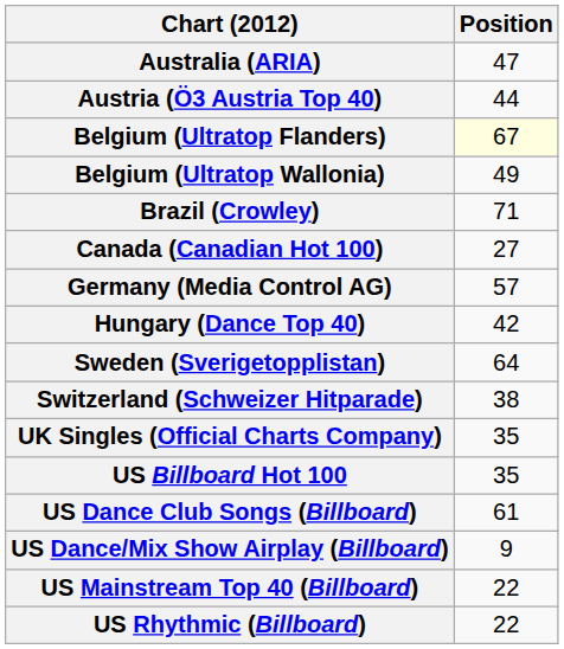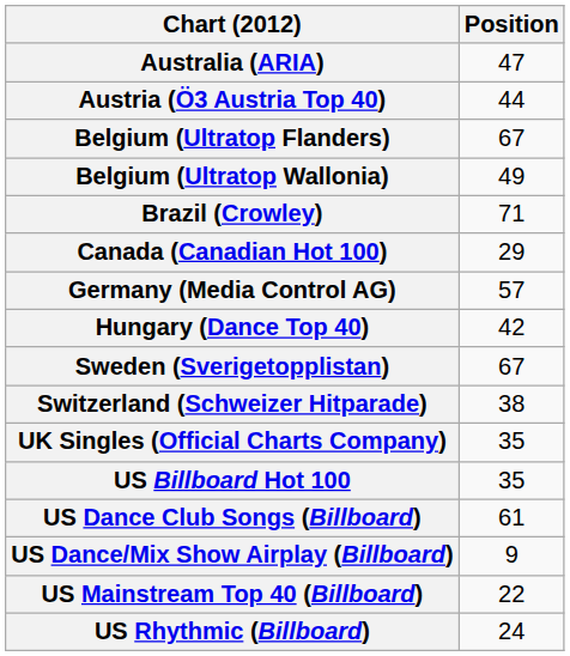Belgium (Ultratop Flanders) | Position: lightyellow background -> no background
Canada (Canadian Hot 100) | Position: 27 -> 29
Sweden (Sverigetopplistan) | Position: 64 -> 67
US Rhythmic (Billboard) | Position: 22 -> 24
